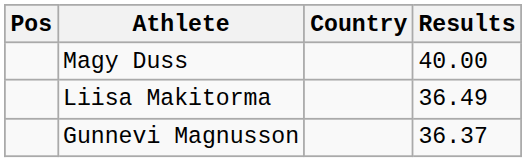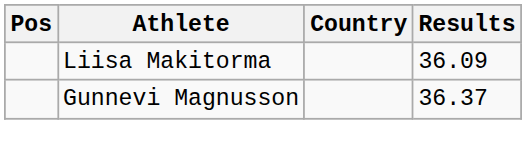- row: Magy Duss | 40.00
Liisa Makitorma | Results: 36.49 -> 36.09
